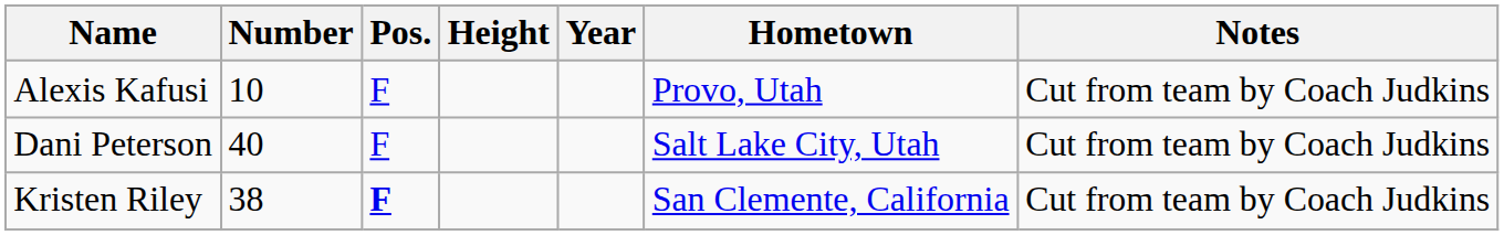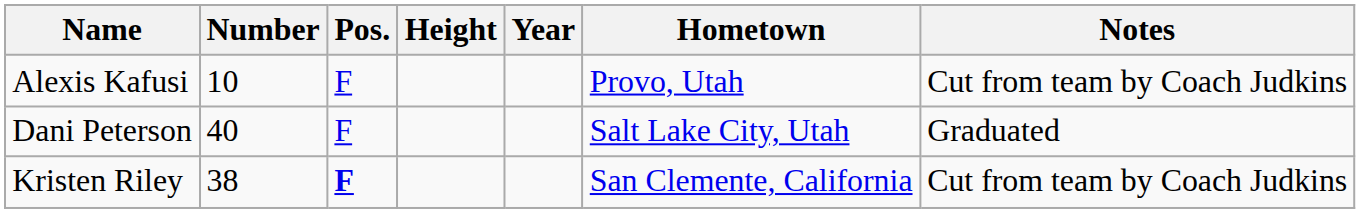Dani Peterson | Notes: Cut from team by Coach Judkins -> Graduated
